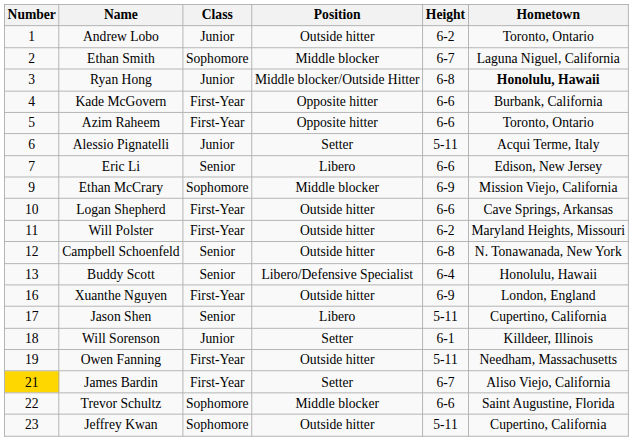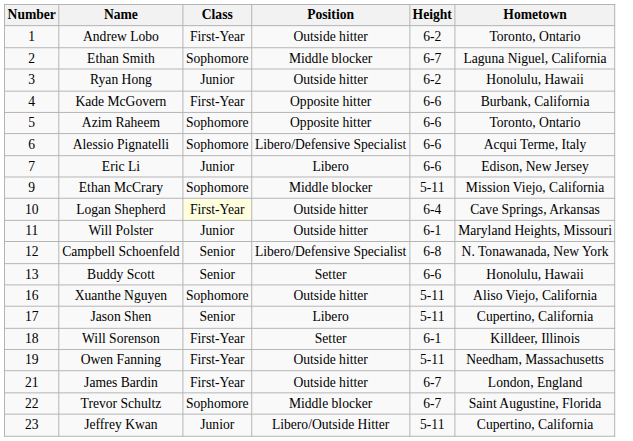Andrew Lobo | Class: Junior -> First-Year
Ryan Hong | Position: Middle blocker/Outside Hitter -> Outside hitter
Ryan Hong | Height: 6-8 -> 6-2
Ryan Hong | Hometown: bold -> normal
Azim Raheem | Class: First-Year -> Sophomore
Alessio Pignatelli | Class: Junior -> Sophomore
Alessio Pignatelli | Position: Setter -> Libero/Defensive Specialist
Alessio Pignatelli | Height: 5-11 -> 6-6
Eric Li | Class: Senior -> Junior
Ethan McCrary | Height: 6-9 -> 5-11
Logan Shepherd | Class: no background -> lightyellow background
Logan Shepherd | Height: 6-6 -> 6-4
Will Polster | Class: First-Year -> Junior
Will Polster | Height: 6-2 -> 6-1
Campbell Schoenfeld | Position: Outside hitter -> Libero/Defensive Specialist
Buddy Scott | Position: Libero/Defensive Specialist -> Setter
Buddy Scott | Height: 6-4 -> 6-6
Xuanthe Nguyen | Class: First-Year -> Sophomore
Xuanthe Nguyen | Height: 6-9 -> 5-11
Xuanthe Nguyen | Hometown: London, England -> Aliso Viejo, California
Will Sorenson | Class: Junior -> First-Year
James Bardin | Number: gold background -> no background
James Bardin | Position: Setter -> Outside hitter
James Bardin | Hometown: Aliso Viejo, California -> London, England
Trevor Schultz | Height: 6-6 -> 6-7
Jeffrey Kwan | Class: Sophomore -> Junior
Jeffrey Kwan | Position: Outside hitter -> Libero/Outside Hitter
